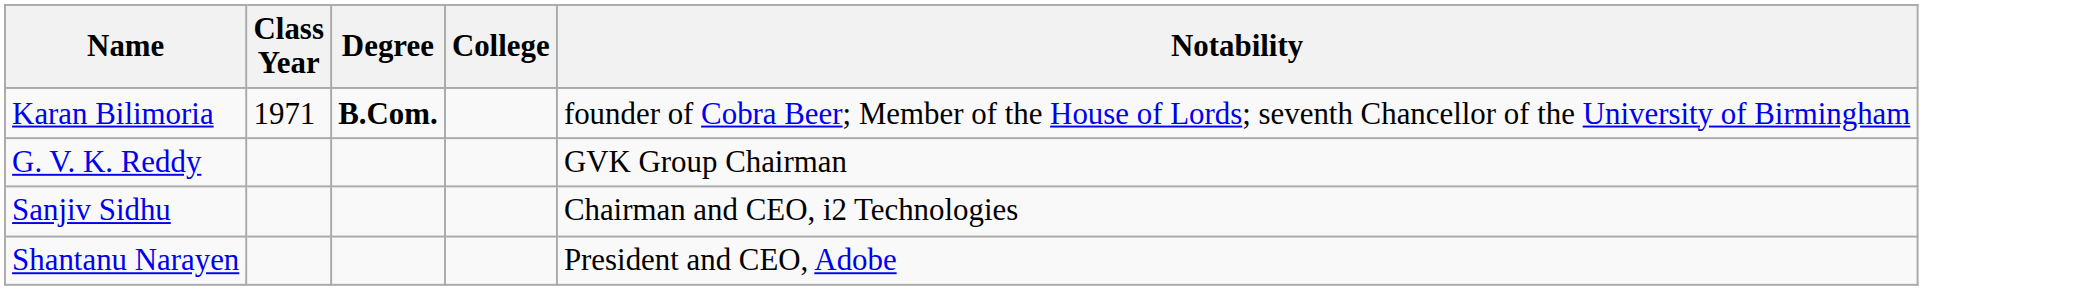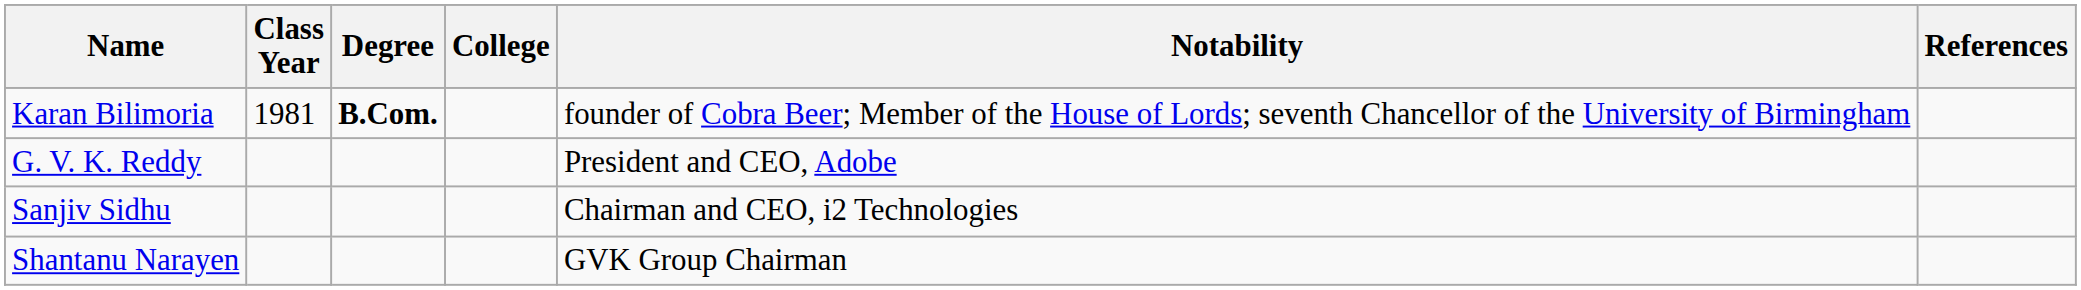+ column: References
Karan Bilimoria | Class Year: 1971 -> 1981
G. V. K. Reddy | Notability: GVK Group Chairman -> President and CEO, Adobe
Shantanu Narayen | Notability: President and CEO, Adobe -> GVK Group Chairman
